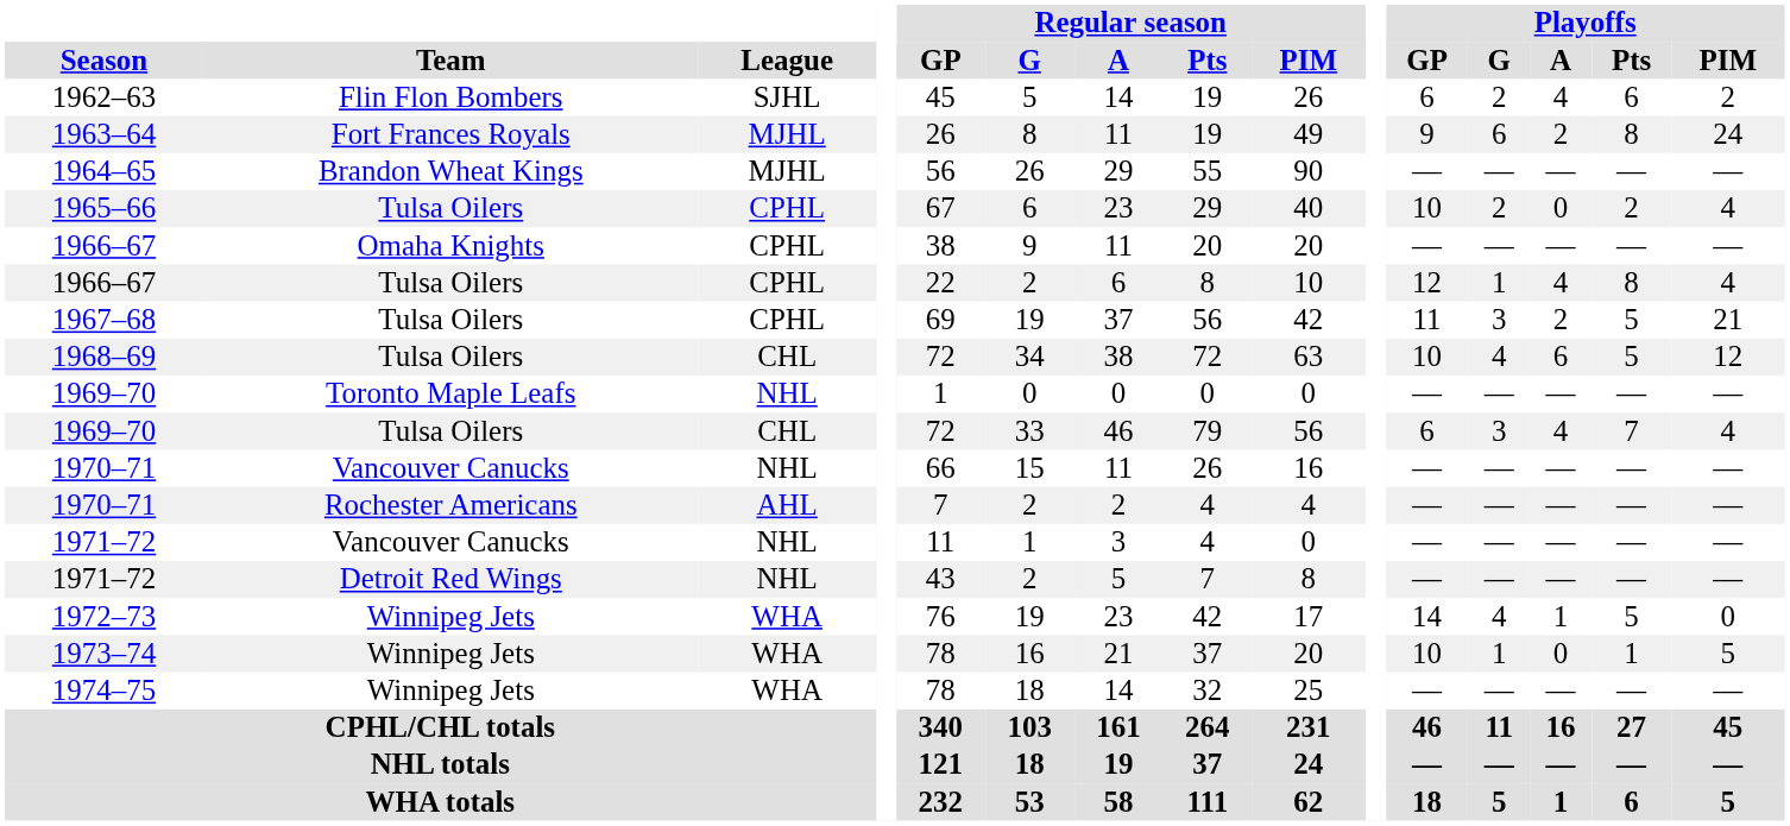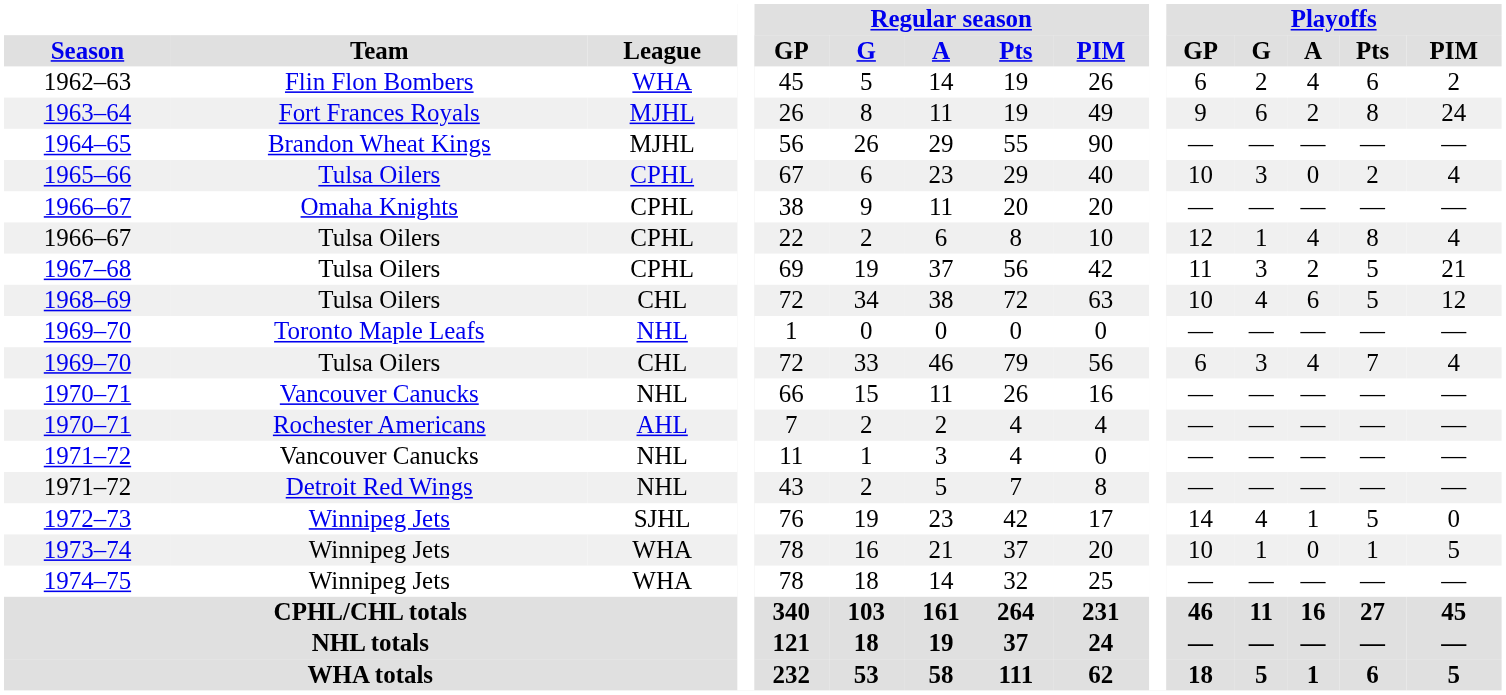1962–63 | League: SJHL -> WHA
1965–66 | Playoffs / G: 2 -> 3
1972–73 | League: WHA -> SJHL
